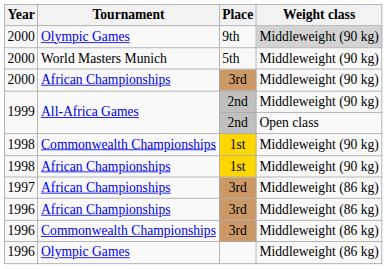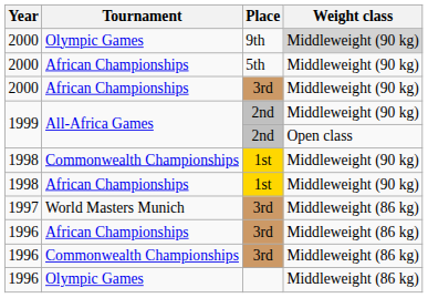5th | Tournament: World Masters Munich -> African Championships
1997 / 3rd | Tournament: African Championships -> World Masters Munich
